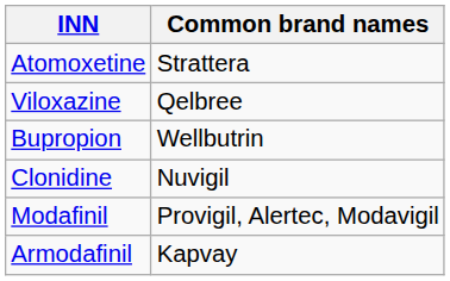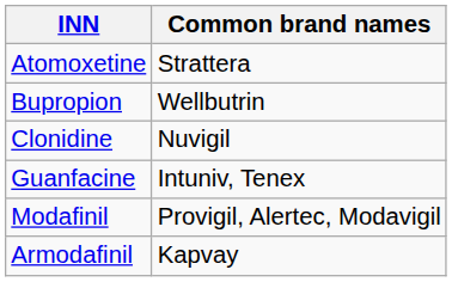- row: Viloxazine | Qelbree
+ row: Guanfacine | Intuniv, Tenex
